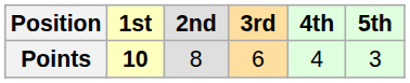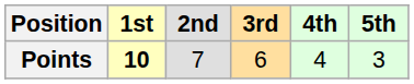Points | 2nd: 8 -> 7
